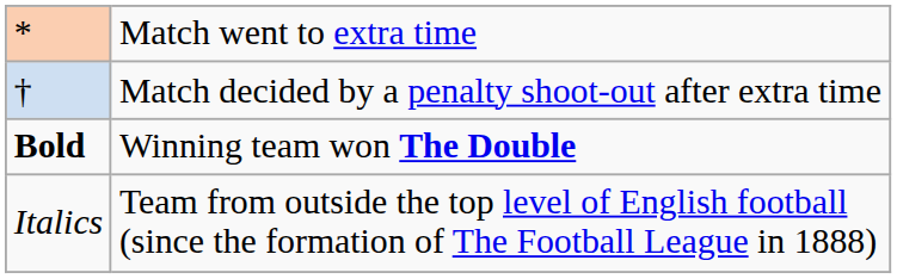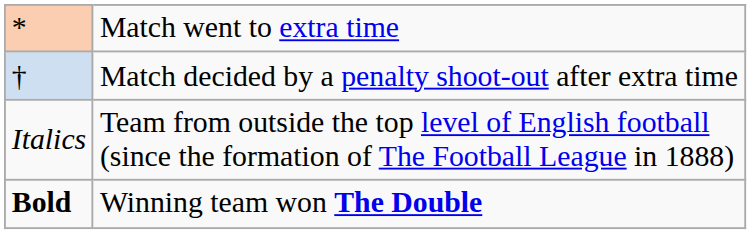rows swapped: Bold <-> Italics
